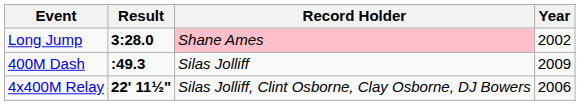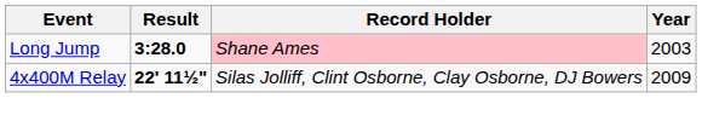Long Jump | Year: 2002 -> 2003
- row: 400M Dash | :49.3 | Silas Jolliff | 2009
4x400M Relay | Year: 2006 -> 2009
